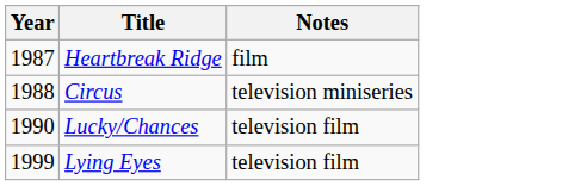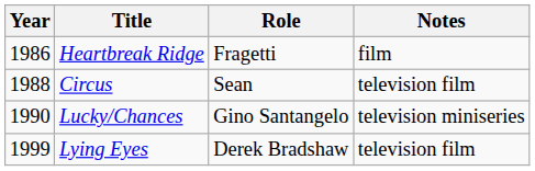+ column: Role | Fragetti | Sean | Gino Santangelo | Derek Bradshaw
Heartbreak Ridge | Year: 1987 -> 1986
Circus | Notes: television miniseries -> television film
Lucky/Chances | Notes: television film -> television miniseries
